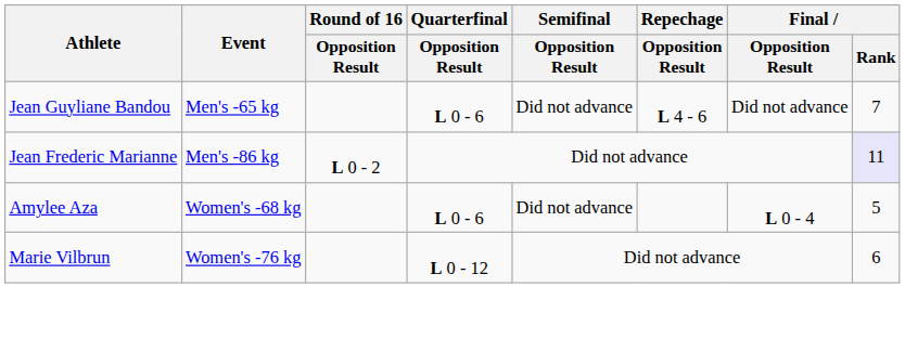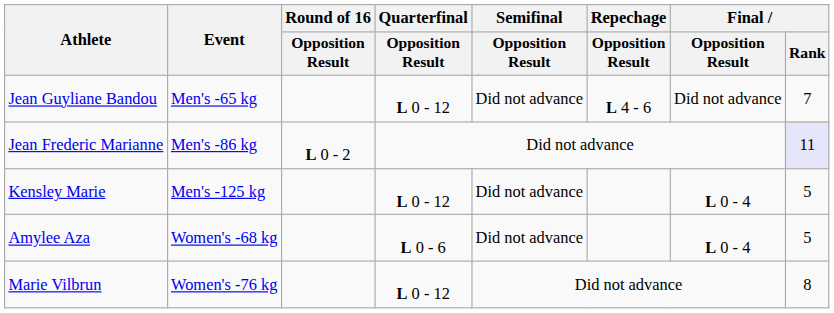Jean Guyliane Bandou | Quarterfinal / Opposition Result: L 0 - 6 -> L 0 - 12
+ row: Kensley Marie | Men's -125 kg | L 0 - 12 | Did not advance | L 0 - 4 | 5
Marie Vilbrun | Final / Rank: 6 -> 8
